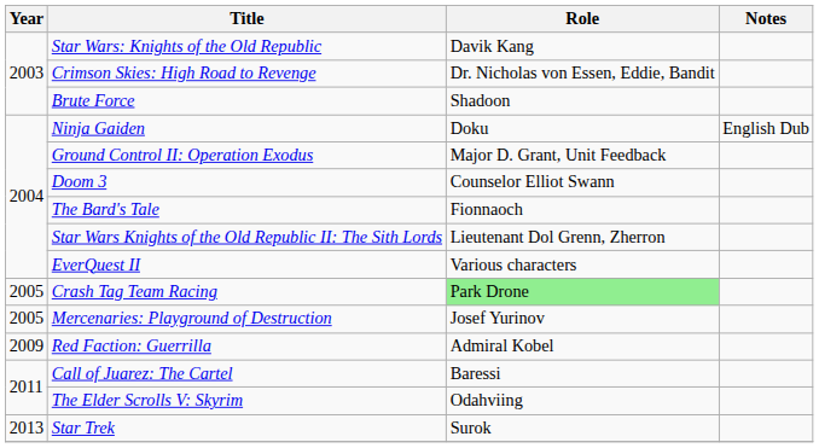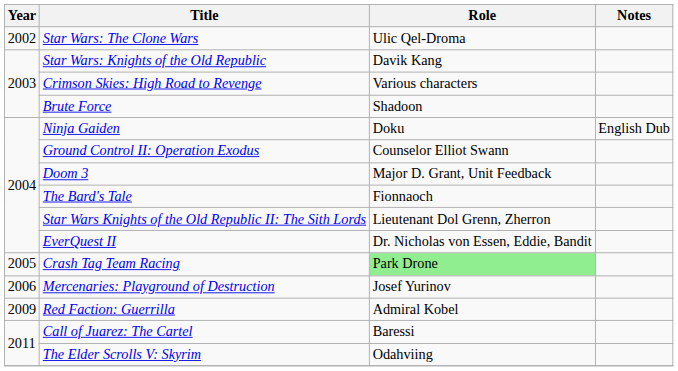+ row: 2002 | Star Wars: The Clone Wars | Ulic Qel-Droma
Crimson Skies: High Road to Revenge | Role: Dr. Nicholas von Essen, Eddie, Bandit -> Various characters
Ground Control II: Operation Exodus | Role: Major D. Grant, Unit Feedback -> Counselor Elliot Swann
Doom 3 | Role: Counselor Elliot Swann -> Major D. Grant, Unit Feedback
EverQuest II | Role: Various characters -> Dr. Nicholas von Essen, Eddie, Bandit
Mercenaries: Playground of Destruction | Year: 2005 -> 2006
- row: 2013 | Star Trek | Surok
